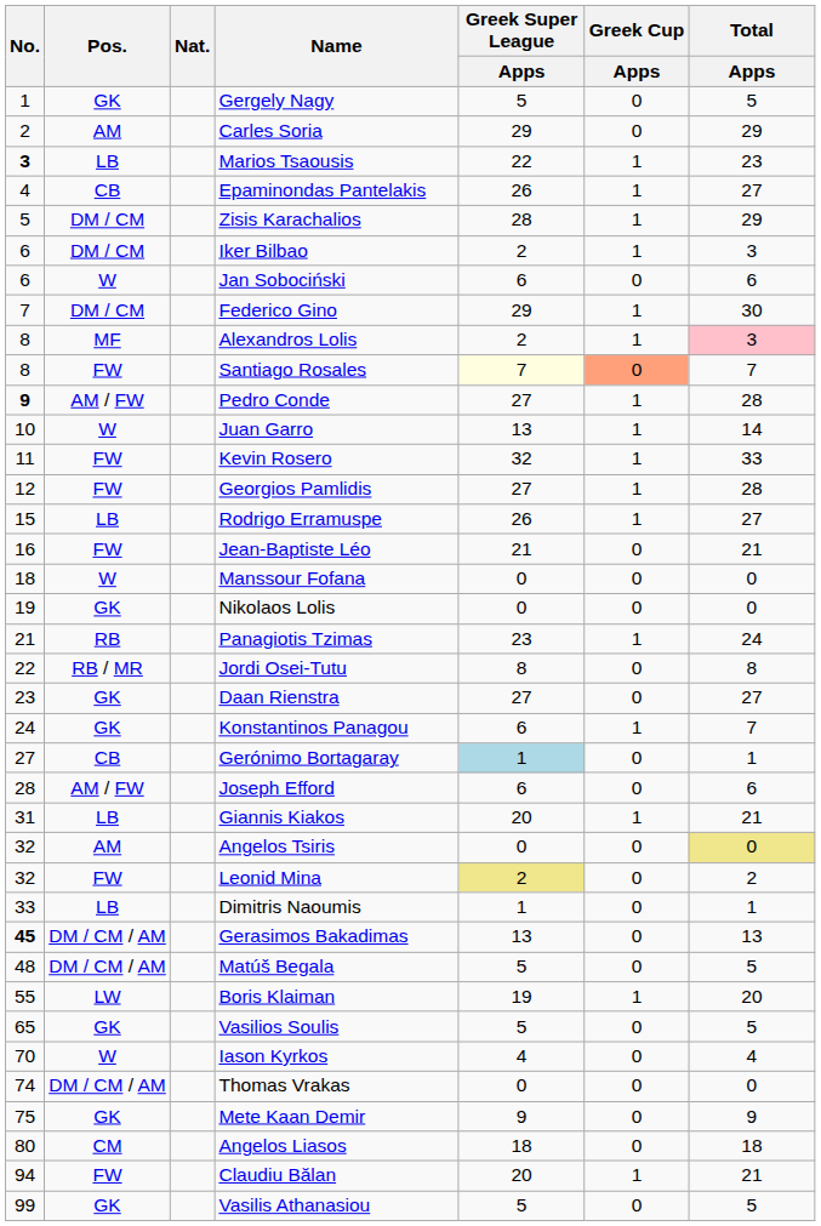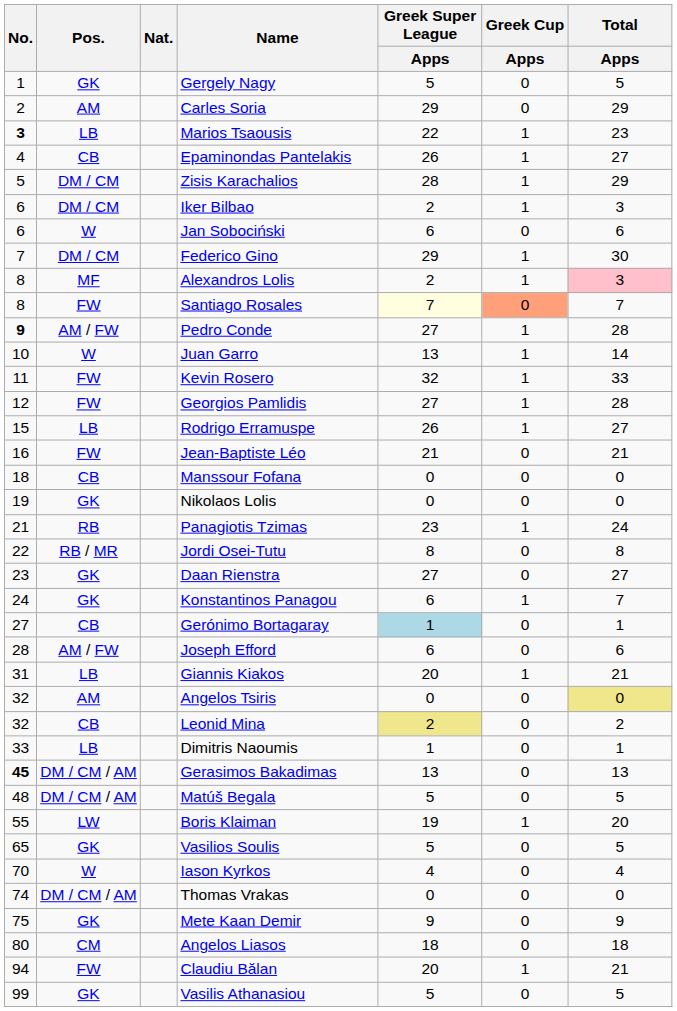Manssour Fofana | Pos.: W -> CB
Leonid Mina | Pos.: FW -> CB
